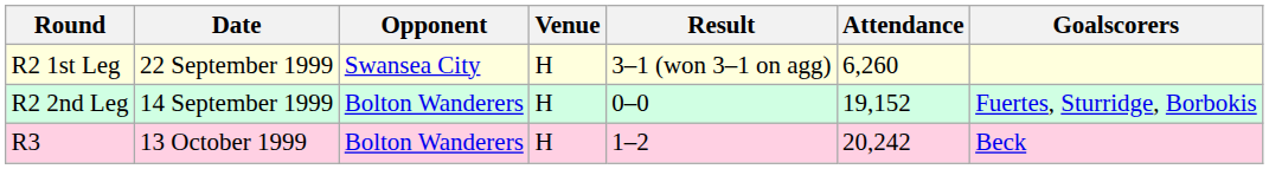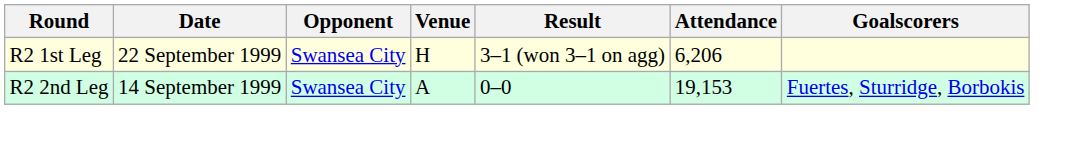R2 1st Leg | Attendance: 6,260 -> 6,206
R2 2nd Leg | Opponent: Bolton Wanderers -> Swansea City
R2 2nd Leg | Venue: H -> A
R2 2nd Leg | Attendance: 19,152 -> 19,153
- row: R3 | 13 October 1999 | Bolton Wanderers | H | 1–2 | 20,242 | Beck
